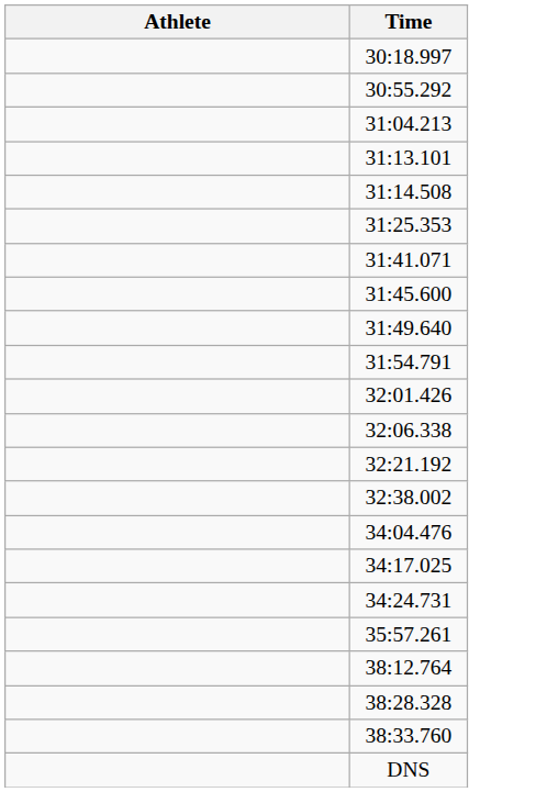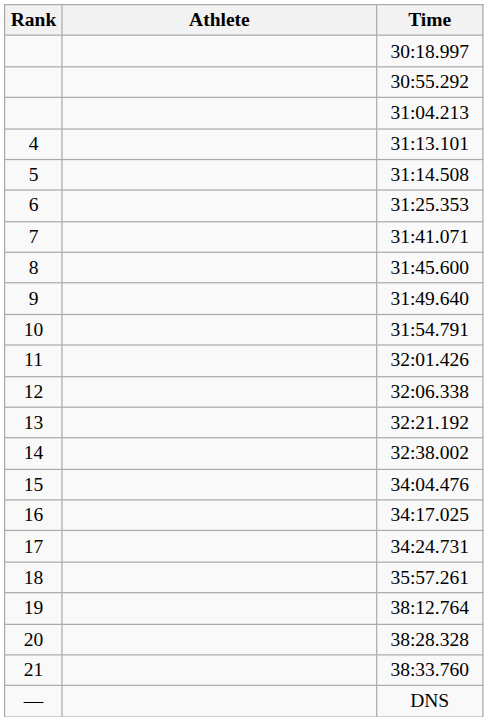+ column: Rank | 4 | 5 | 6 | 7 | 8 | 9 | 10 | 11 | 12 | 13 | 14 | 15 | 16 | 17 | 18 | 19 | 20 | 21 | —
